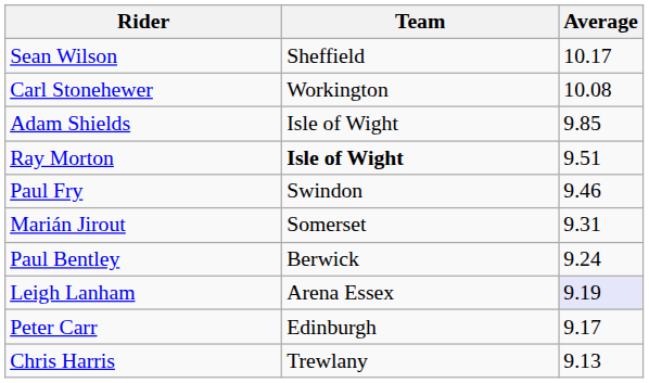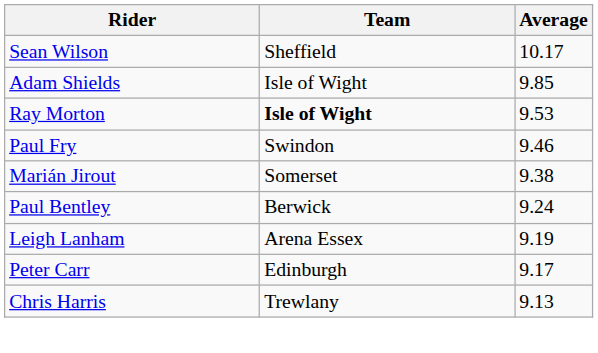- row: Carl Stonehewer | Workington | 10.08
Ray Morton | Average: 9.51 -> 9.53
Marián Jirout | Average: 9.31 -> 9.38
Leigh Lanham | Average: lavender background -> no background
